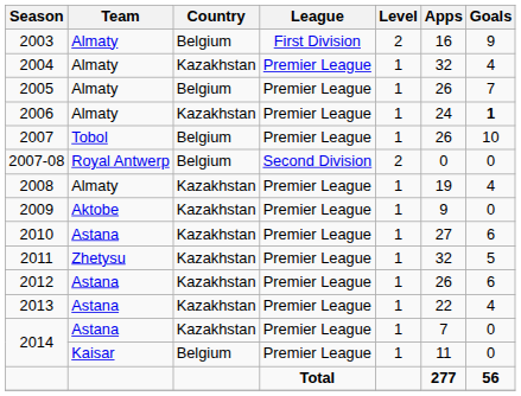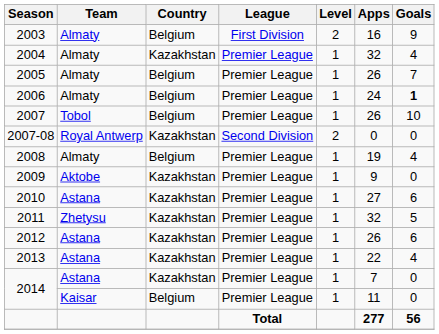2006 | Country: Kazakhstan -> Belgium
2007-08 | Country: Belgium -> Kazakhstan
2008 | Country: Kazakhstan -> Belgium
